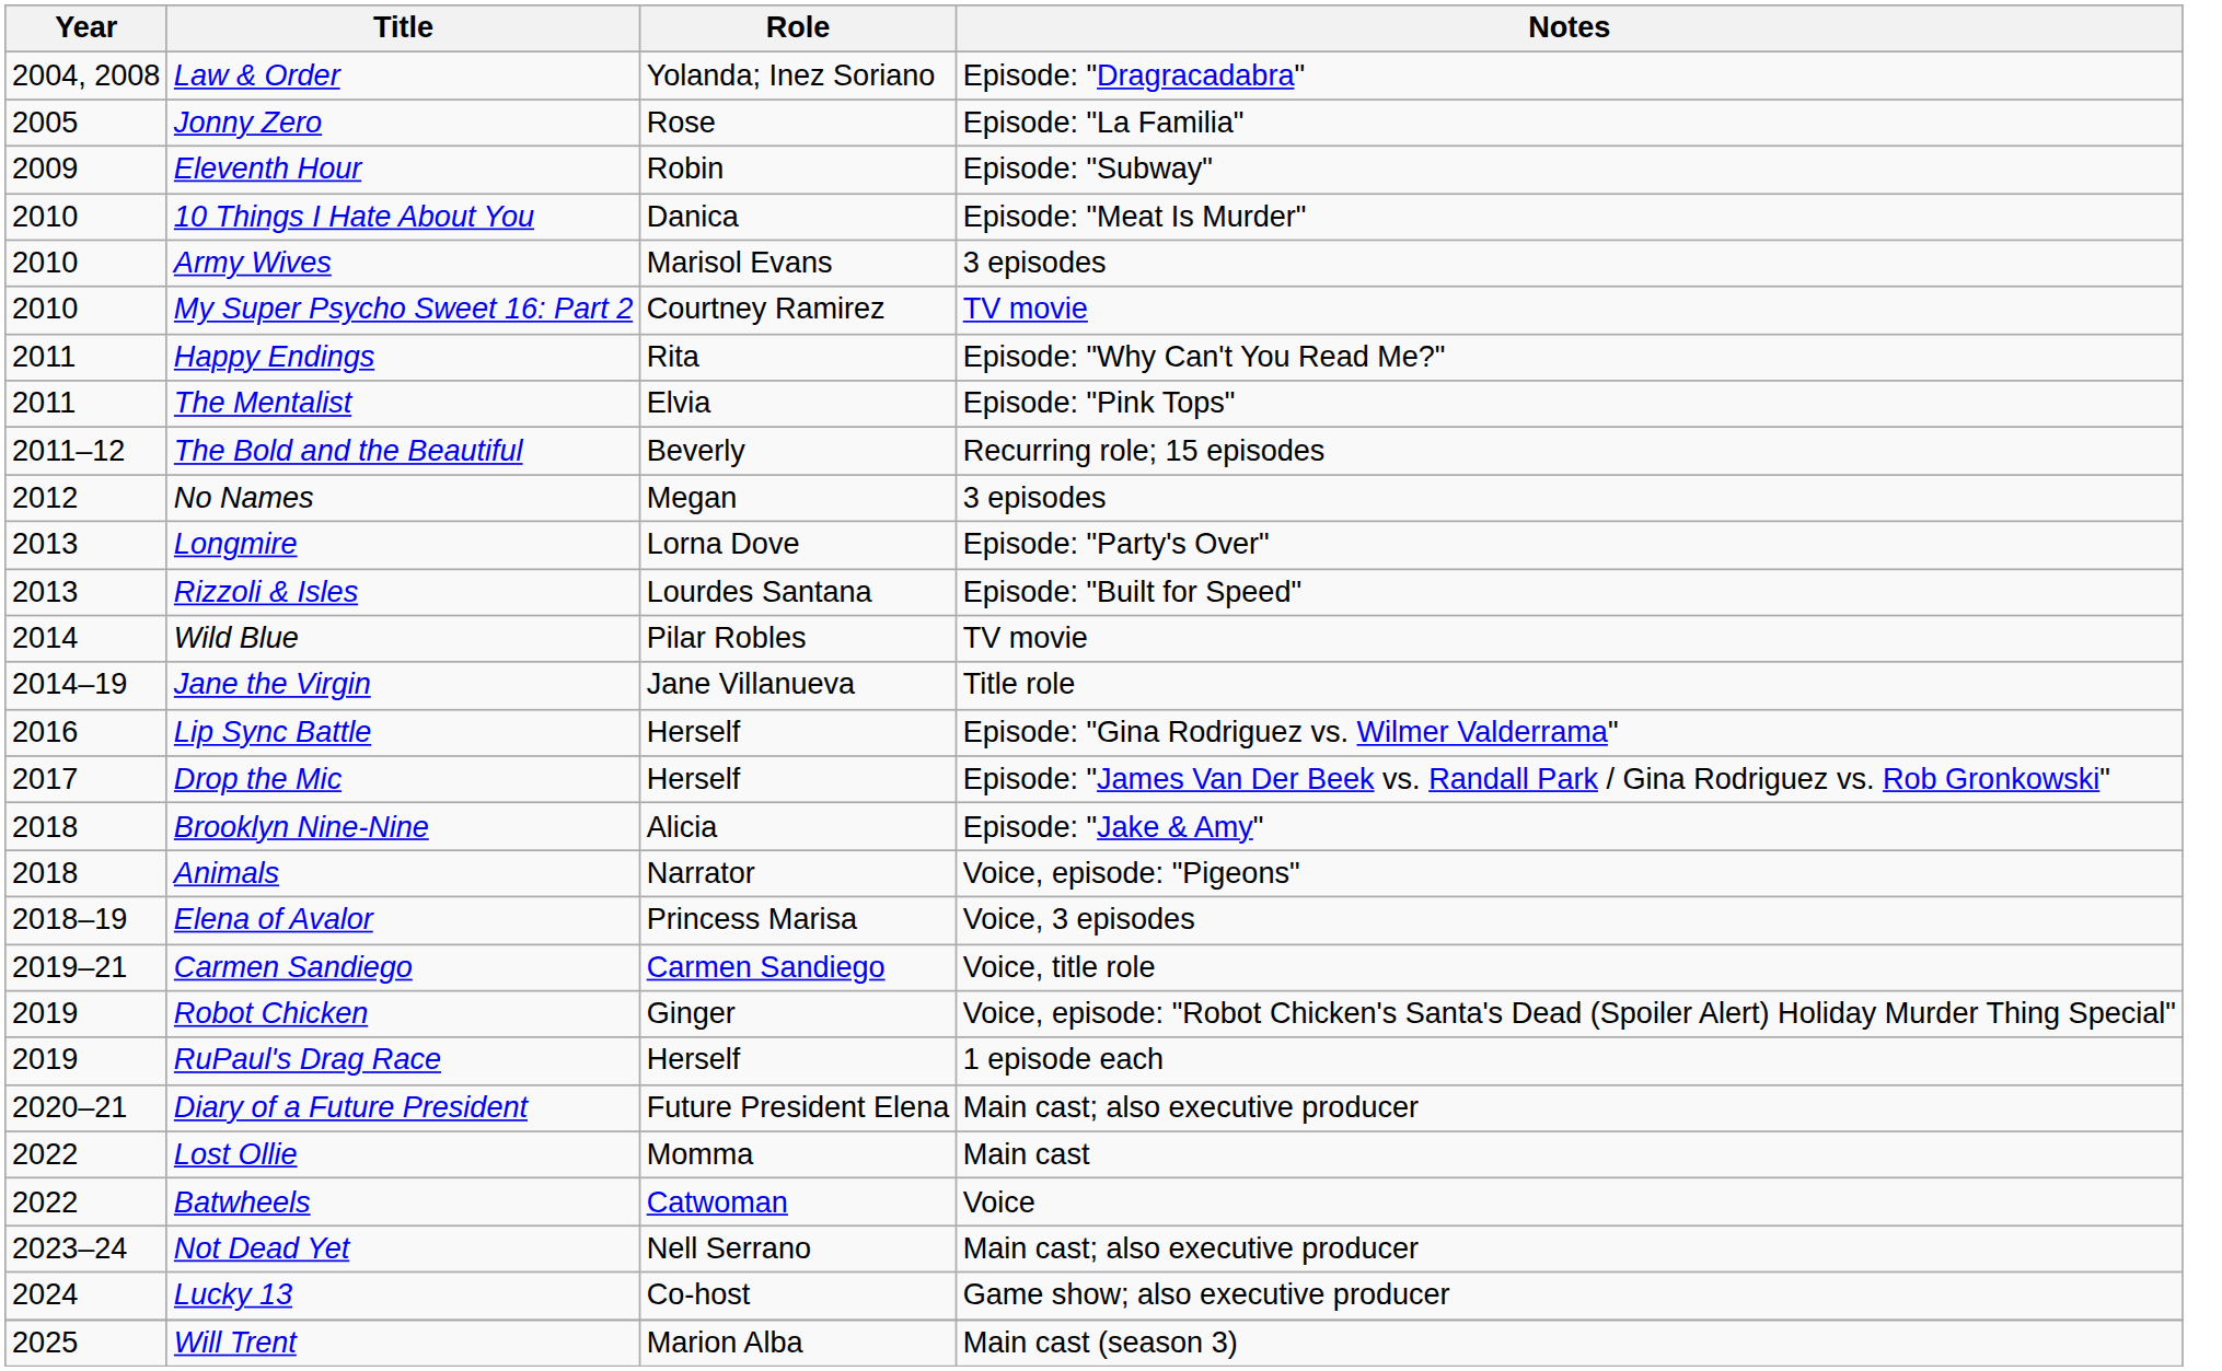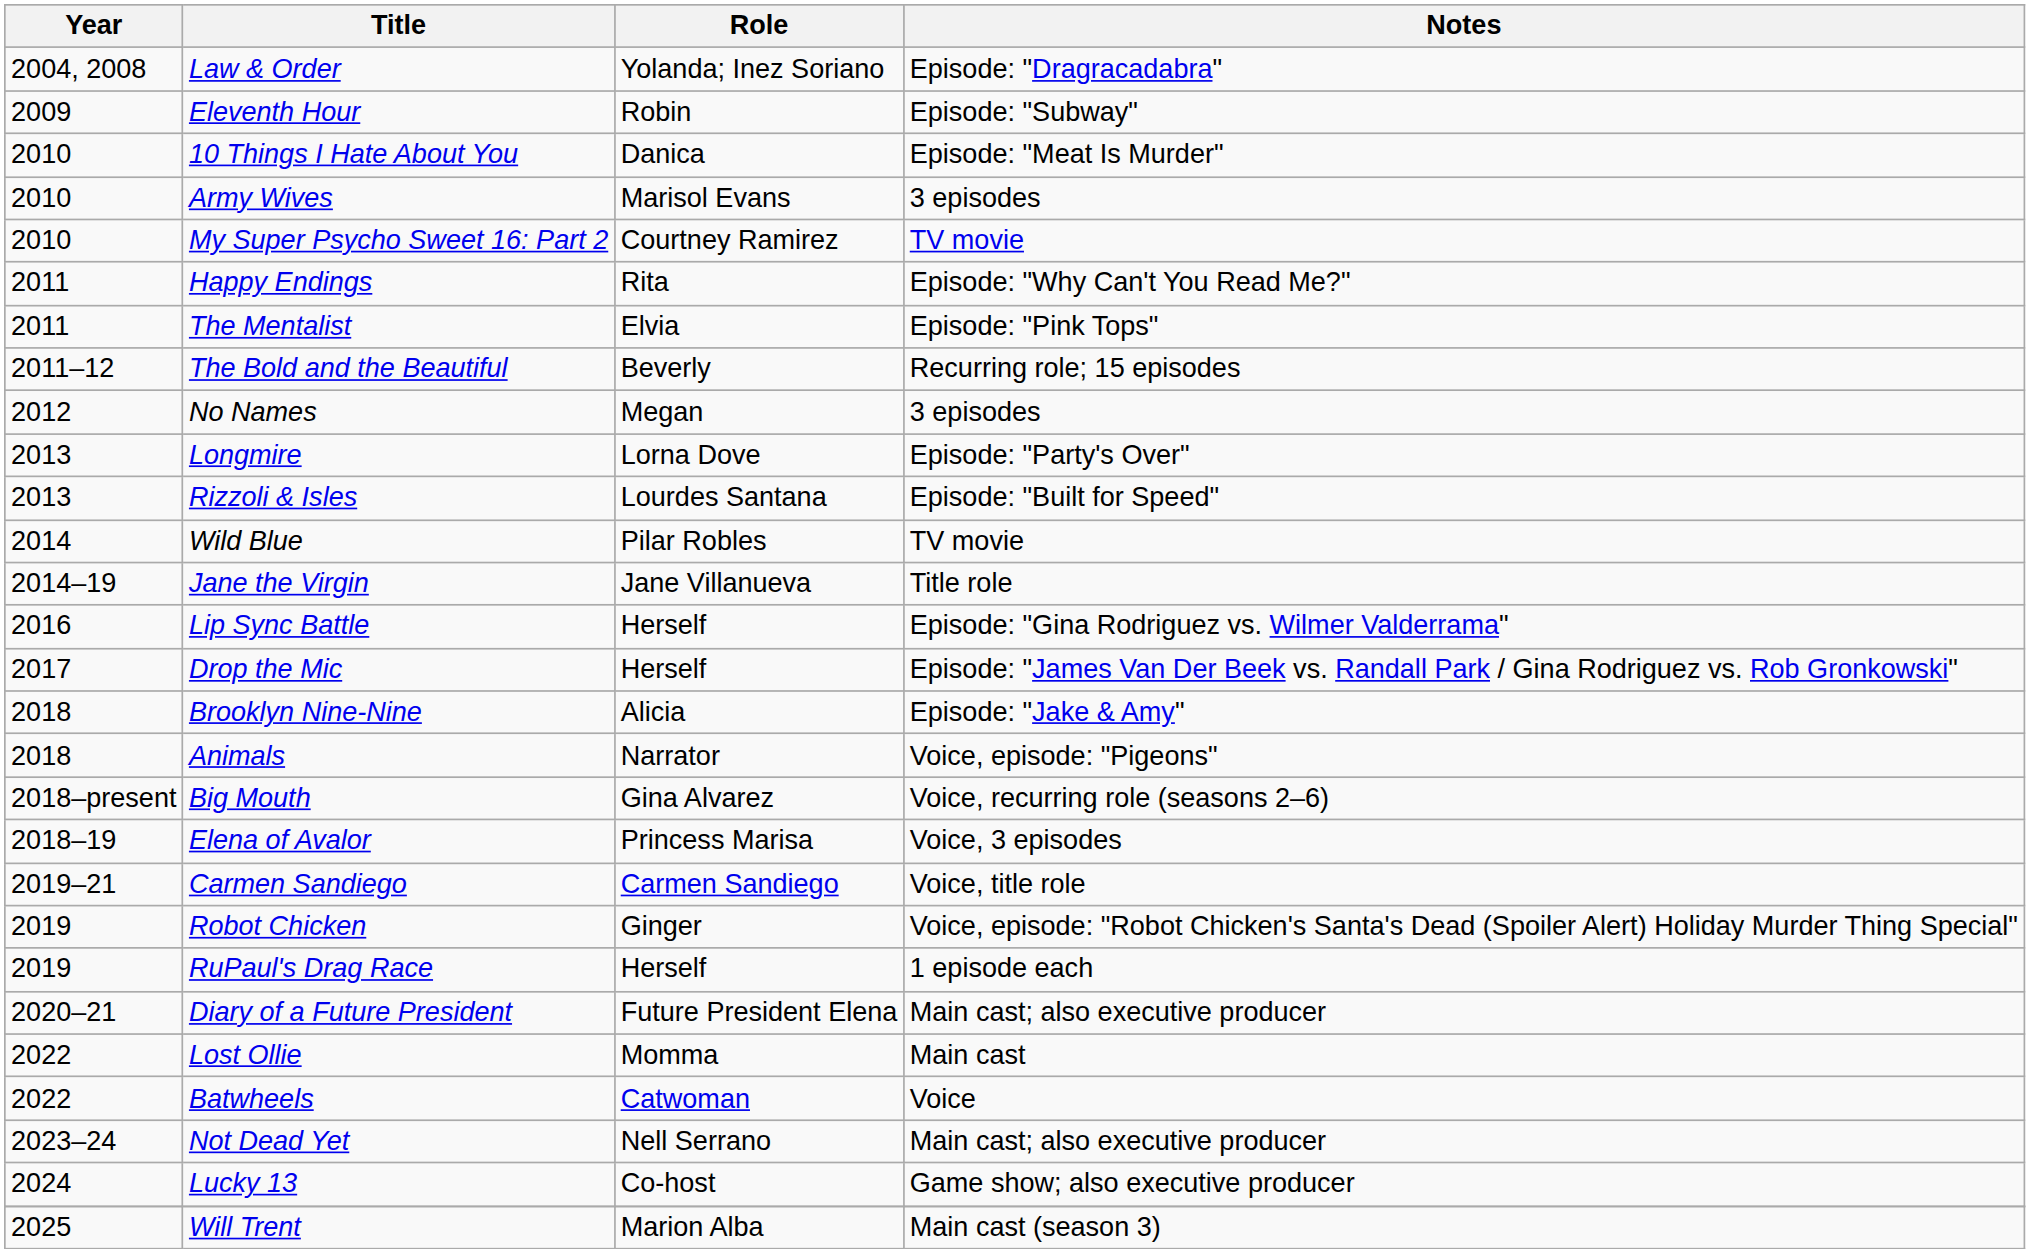- row: 2005 | Jonny Zero | Rose | Episode: "La Familia"
+ row: 2018–present | Big Mouth | Gina Alvarez | Voice, recurring role (seasons 2–6)
